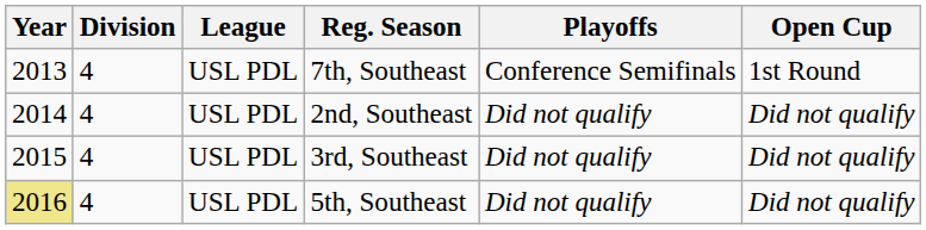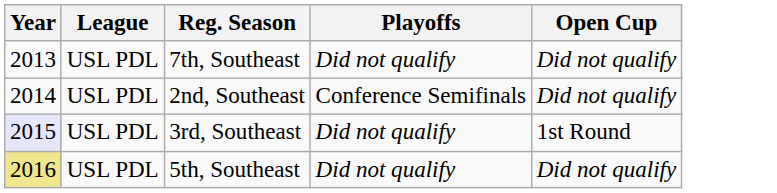- column: Division | 4 | 4 | 4 | 4
7th, Southeast | Playoffs: Conference Semifinals -> Did not qualify
7th, Southeast | Open Cup: 1st Round -> Did not qualify
2nd, Southeast | Playoffs: Did not qualify -> Conference Semifinals
3rd, Southeast | Year: no background -> lavender background
3rd, Southeast | Open Cup: Did not qualify -> 1st Round
